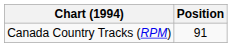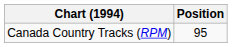Canada Country Tracks (RPM) | Position: 91 -> 95
